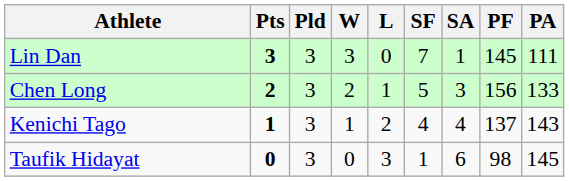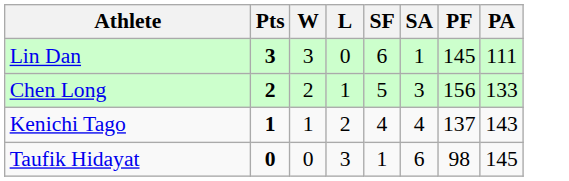- column: Pld | 3 | 3 | 3 | 3
Lin Dan | SF: 7 -> 6
